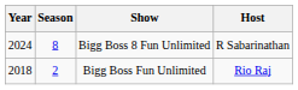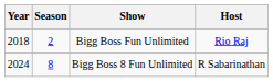rows swapped: Bigg Boss Fun Unlimited <-> Bigg Boss 8 Fun Unlimited
